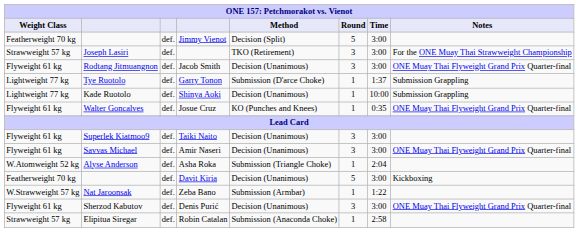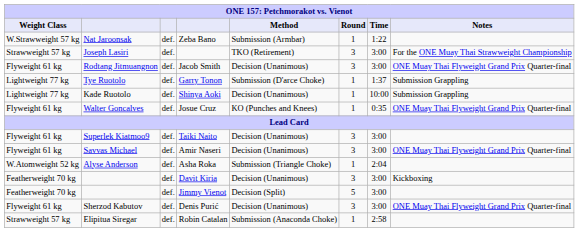rows swapped: Jimmy Vienot <-> Zeba Bano
Davit Kiria | Round: 5 -> 3
